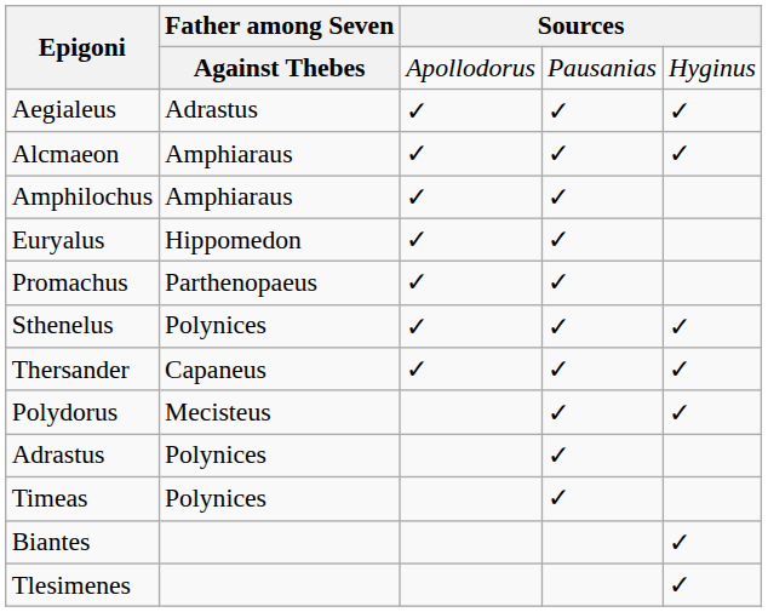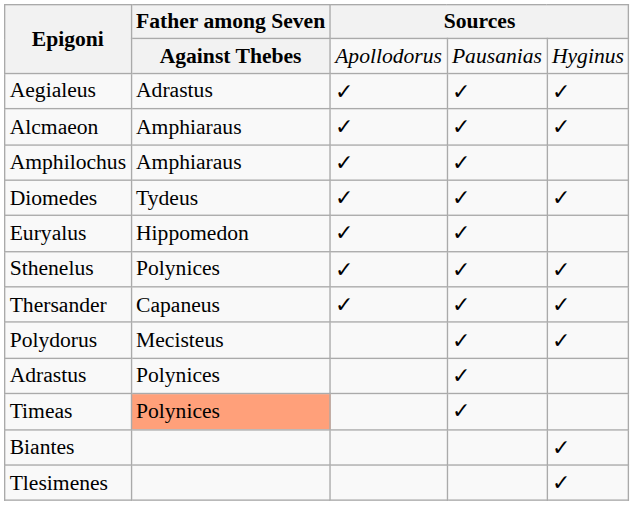+ row: Diomedes | Tydeus | ✓ | ✓ | ✓
- row: Promachus | Parthenopaeus | ✓ | ✓
Timeas | Father among Seven: no background -> lightsalmon background
